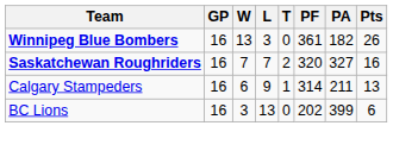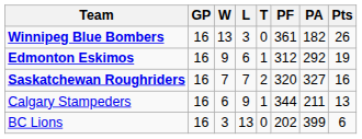+ row: Edmonton Eskimos | 16 | 9 | 6 | 1 | 312 | 292 | 19
Calgary Stampeders | PF: 314 -> 344
